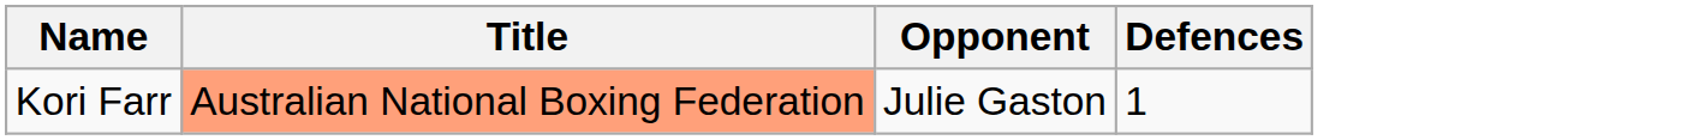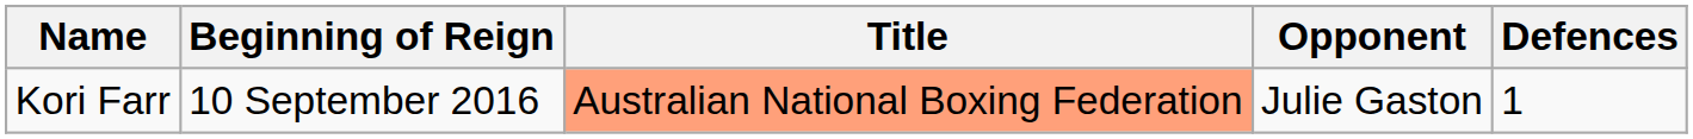+ column: Beginning of Reign | 10 September 2016
